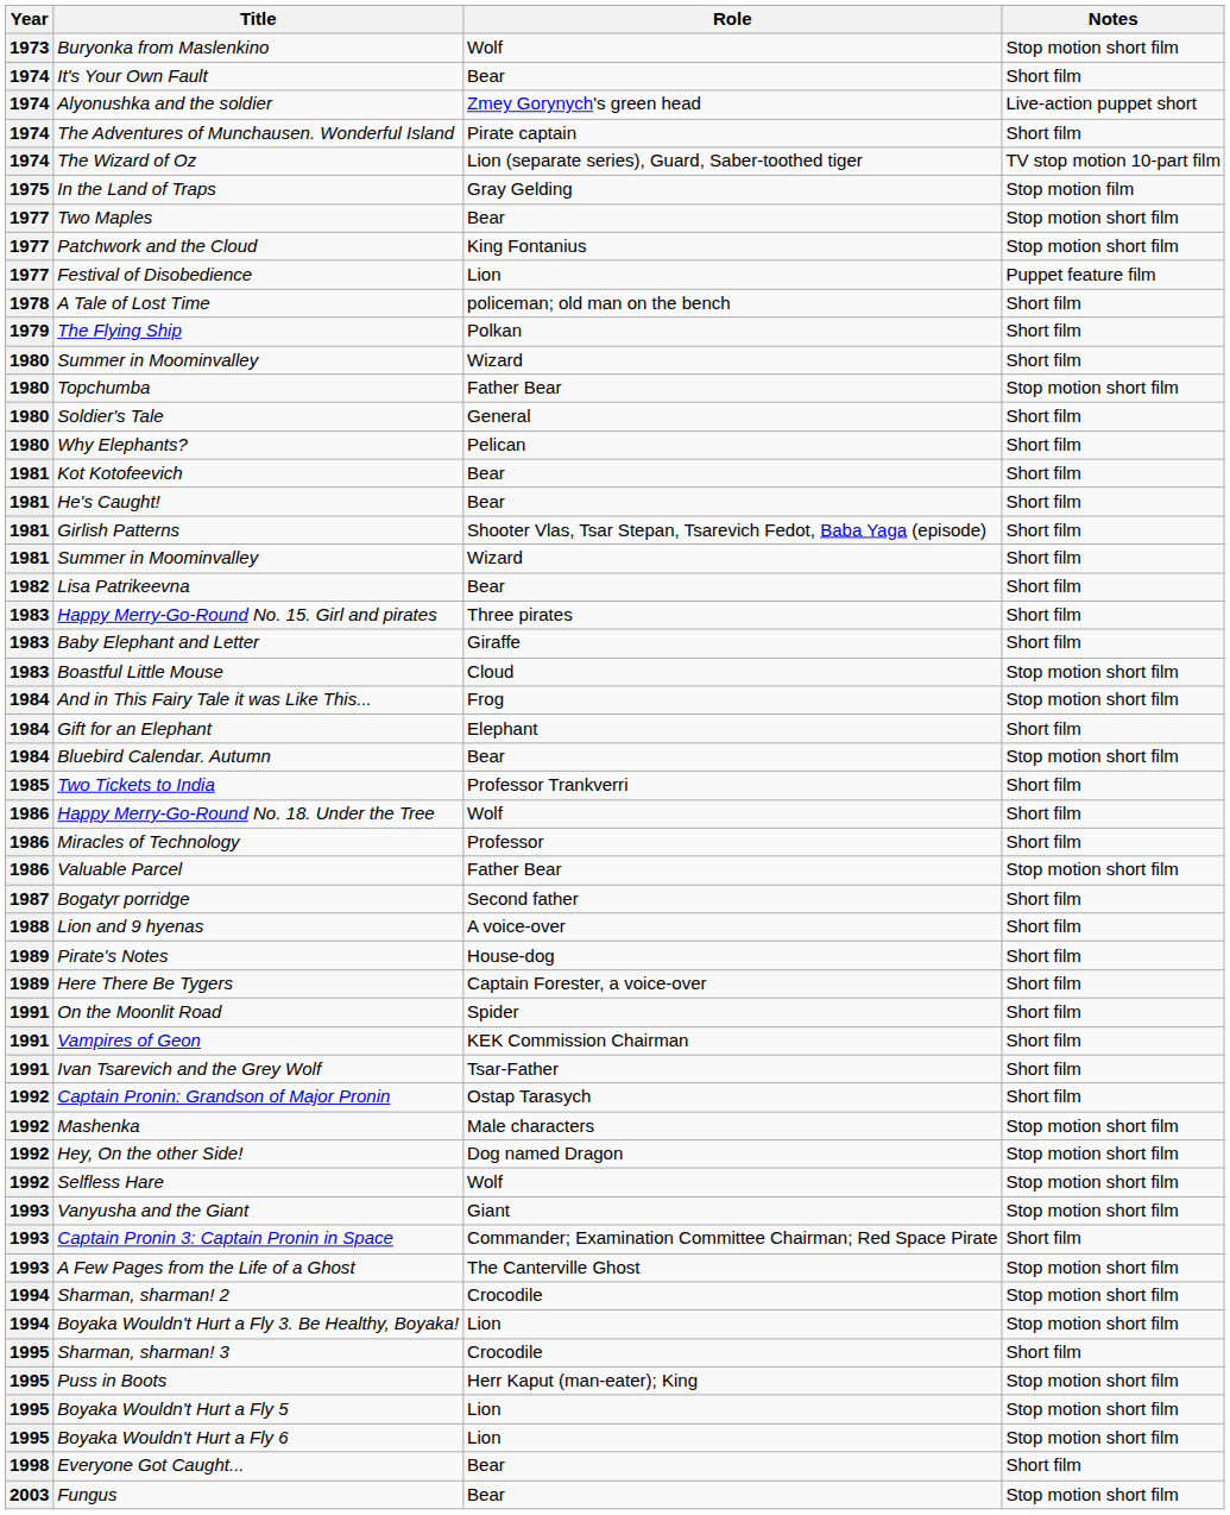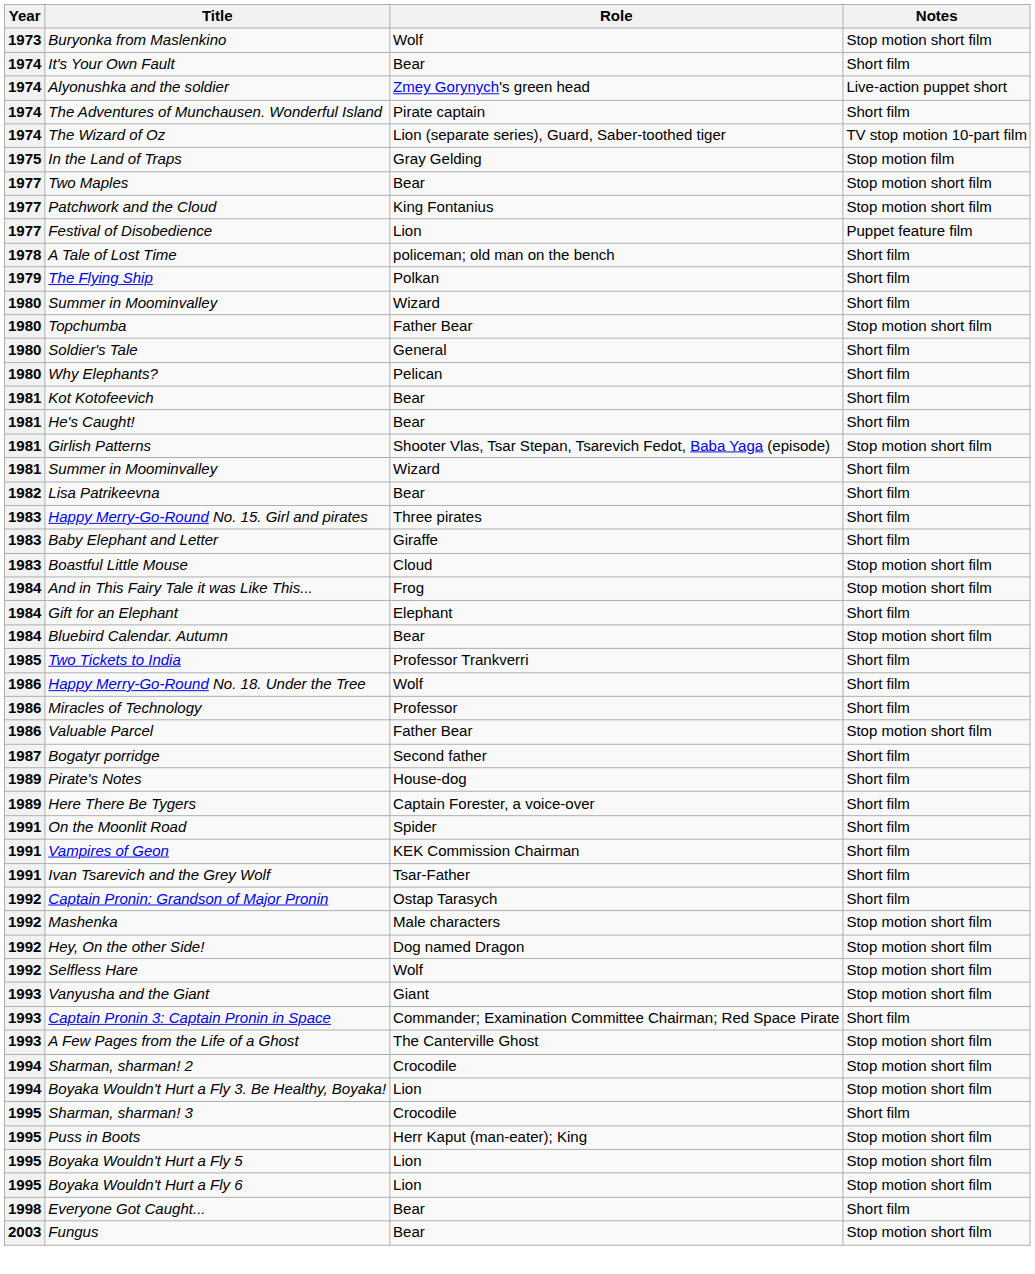Girlish Рatterns | Notes: Short film -> Stop motion short film
- row: 1988 | Lion and 9 hyenas | A voice-over | Short film
